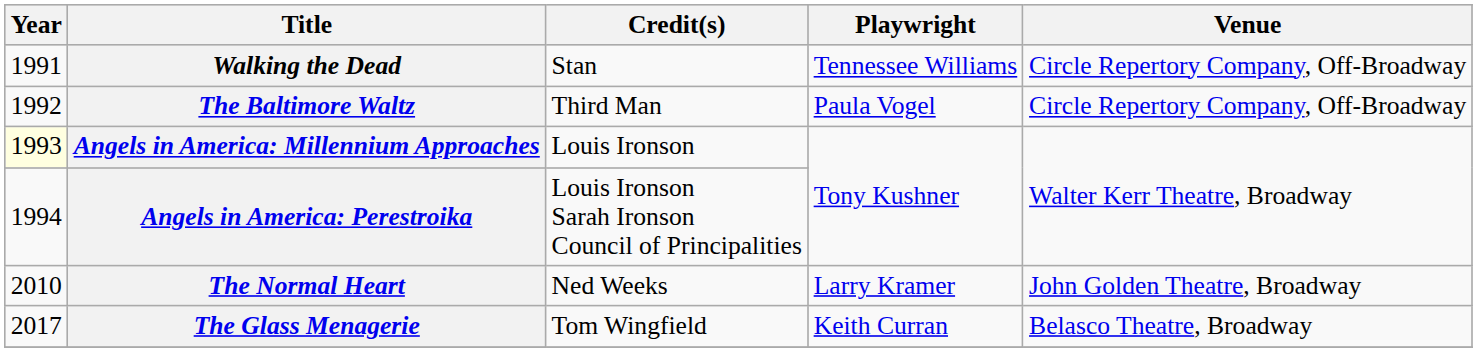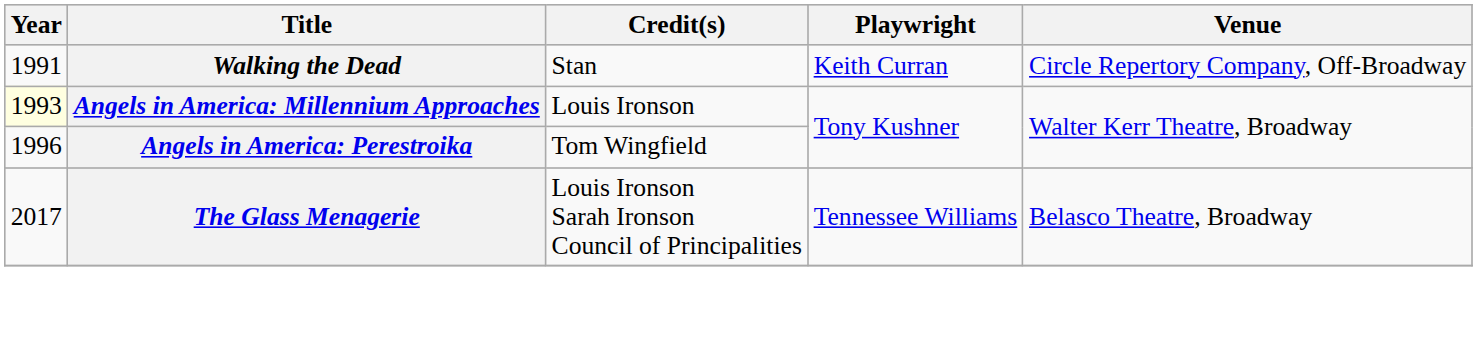Walking the Dead | Playwright: Tennessee Williams -> Keith Curran
- row: 1992 | The Baltimore Waltz | Third Man | Paula Vogel | Circle Repertory Company, Off-Broadway
Angels in America: Perestroika | Year: 1994 -> 1996
Angels in America: Perestroika | Credit(s): Louis Ironson Sarah Ironson Council of Principalities -> Tom Wingfield
- row: 2010 | The Normal Heart | Ned Weeks | Larry Kramer | John Golden Theatre, Broadway
The Glass Menagerie | Credit(s): Tom Wingfield -> Louis Ironson Sarah Ironson Council of Principalities
The Glass Menagerie | Playwright: Keith Curran -> Tennessee Williams
